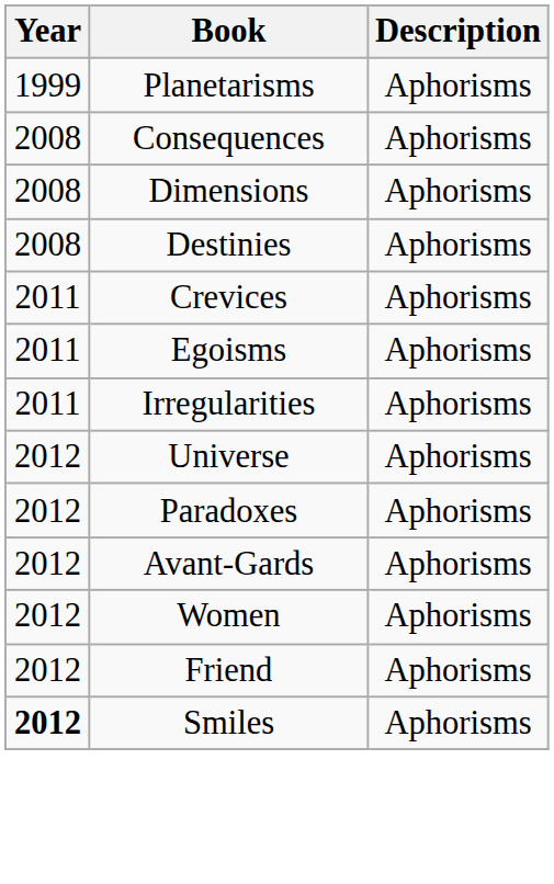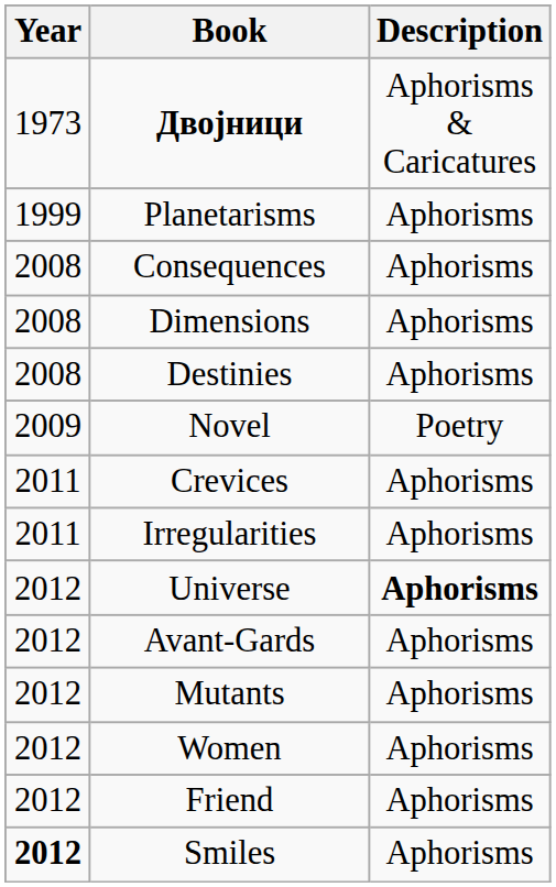+ row: 1973 | Двојници | Aphorisms & Caricatures
+ row: 2009 | Novel | Poetry
- row: 2011 | Egoisms | Aphorisms
Universe | Description: normal -> bold
- row: 2012 | Paradoxes | Aphorisms
+ row: 2012 | Mutants | Aphorisms
